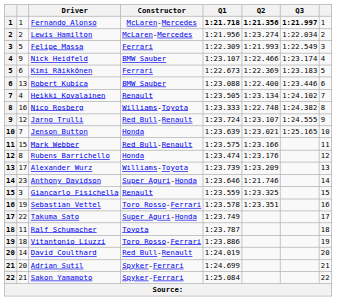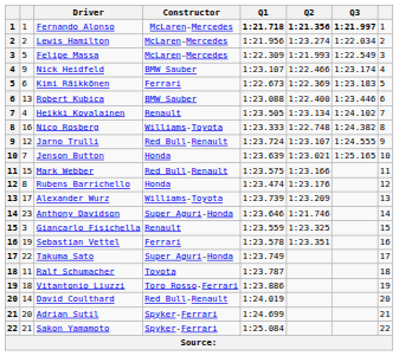Felipe Massa | Constructor: Ferrari -> McLaren-Mercedes
Sebastian Vettel | Constructor: Toro Rosso-Ferrari -> Ferrari
